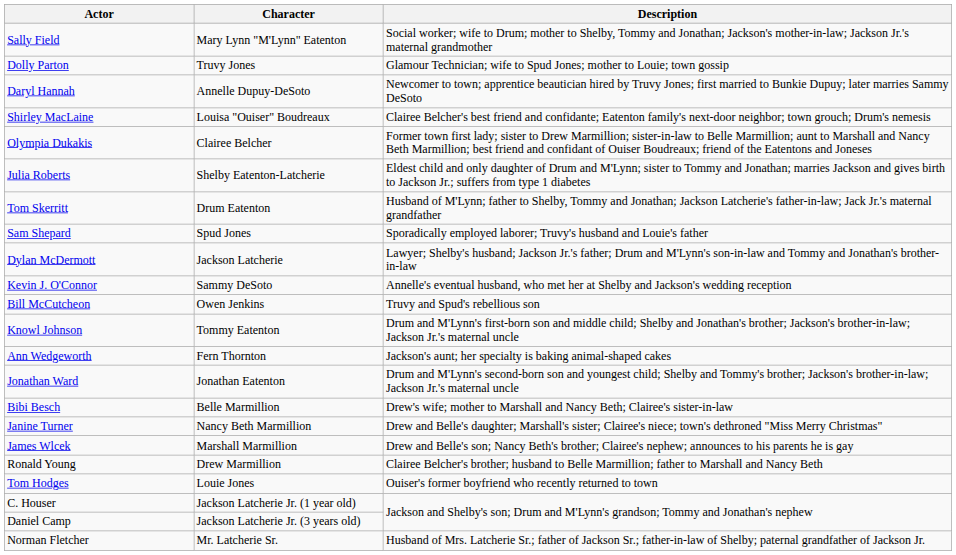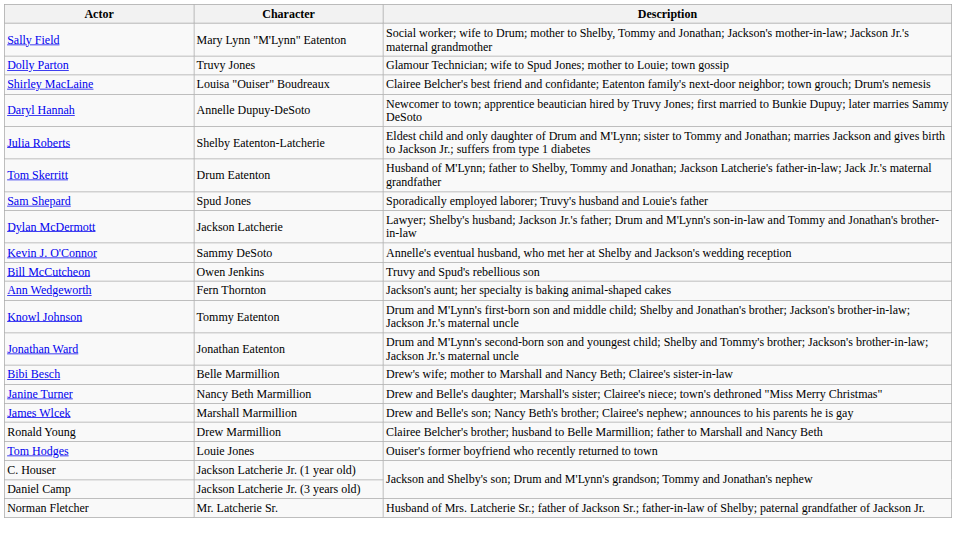rows swapped: Shirley MacLaine <-> Daryl Hannah
- row: Olympia Dukakis | Clairee Belcher | Former town first lady; sister to Drew Marmillion; sister-in-law to Belle Marmillion; aunt to Marshall and Nancy Beth Marmillion; best friend and confidant of Ouiser Boudreaux; friend of the Eatentons and Joneses
rows swapped: Ann Wedgeworth <-> Knowl Johnson
